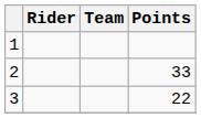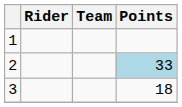2 | Points: no background -> lightblue background
3 | Points: 22 -> 18
